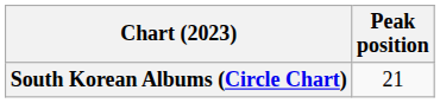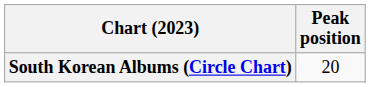South Korean Albums (Circle Chart) | Peak position: 21 -> 20
